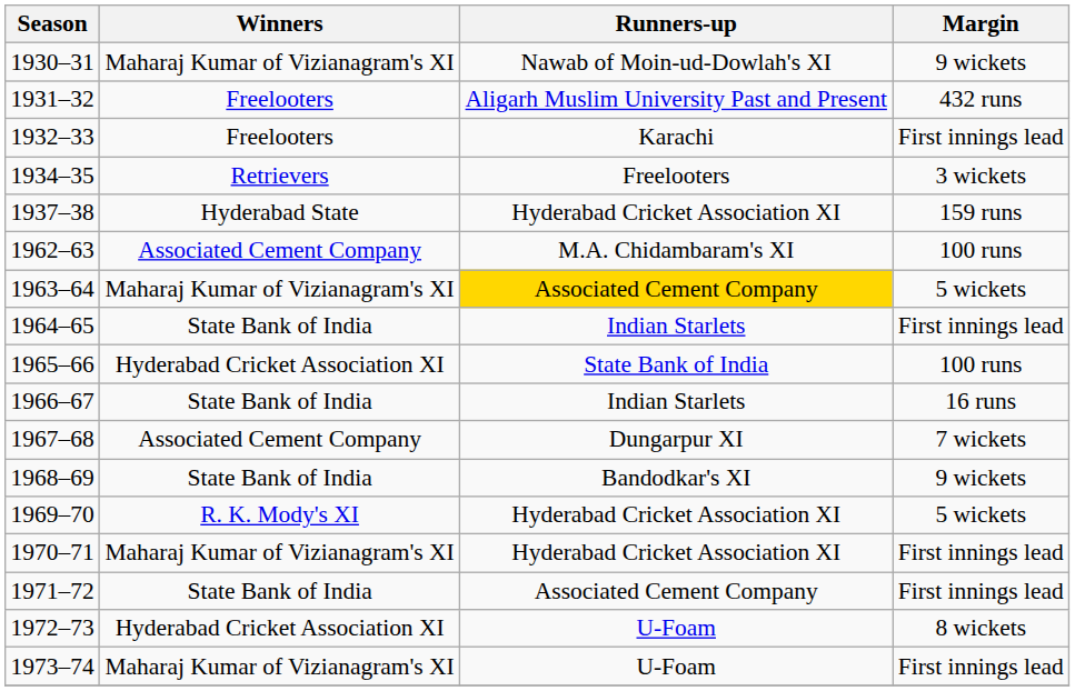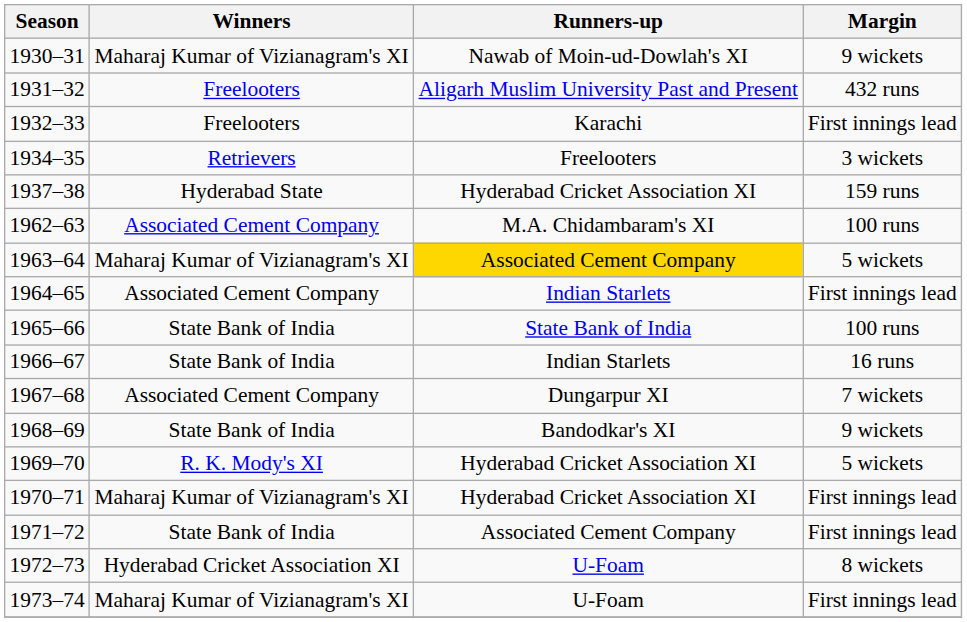1964–65 | Winners: State Bank of India -> Associated Cement Company
1965–66 | Winners: Hyderabad Cricket Association XI -> State Bank of India
